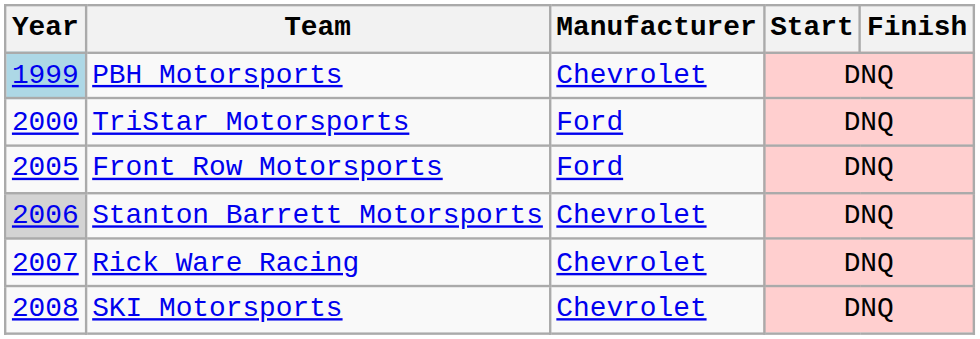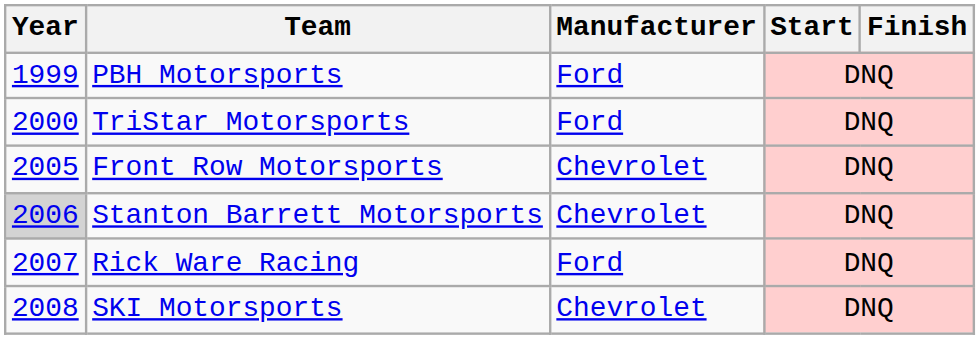PBH Motorsports | Year: lightblue background -> no background
PBH Motorsports | Manufacturer: Chevrolet -> Ford
Front Row Motorsports | Manufacturer: Ford -> Chevrolet
Rick Ware Racing | Manufacturer: Chevrolet -> Ford
